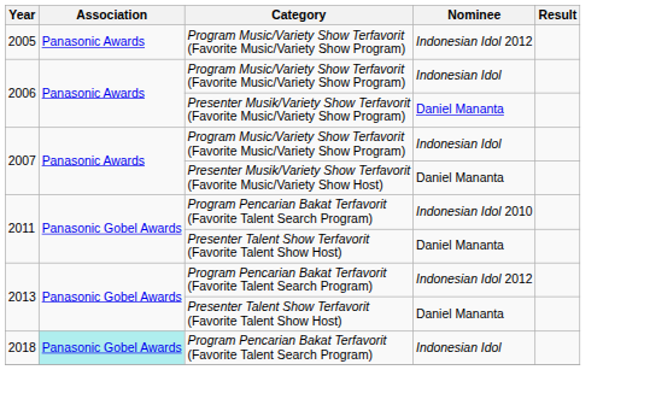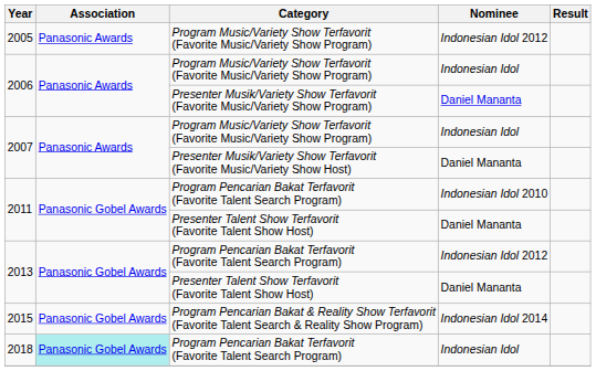+ row: 2015 | Panasonic Gobel Awards | Program Pencarian Bakat & Reality Show Terfavorit (Favorite Talent Search & Reality Show Program) | Indonesian Idol 2014
